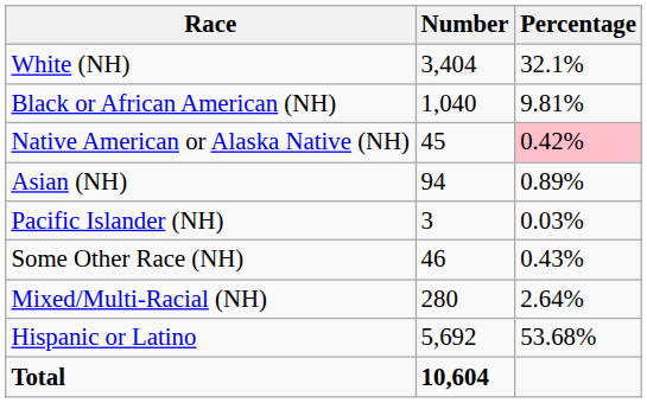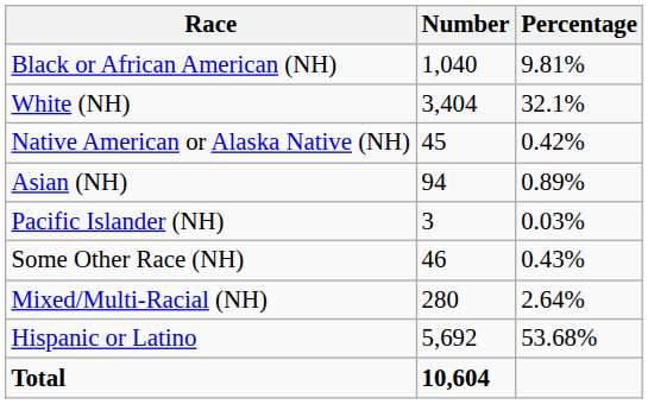rows swapped: White (NH) <-> Black or African American (NH)
Native American or Alaska Native (NH) | Percentage: pink background -> no background
